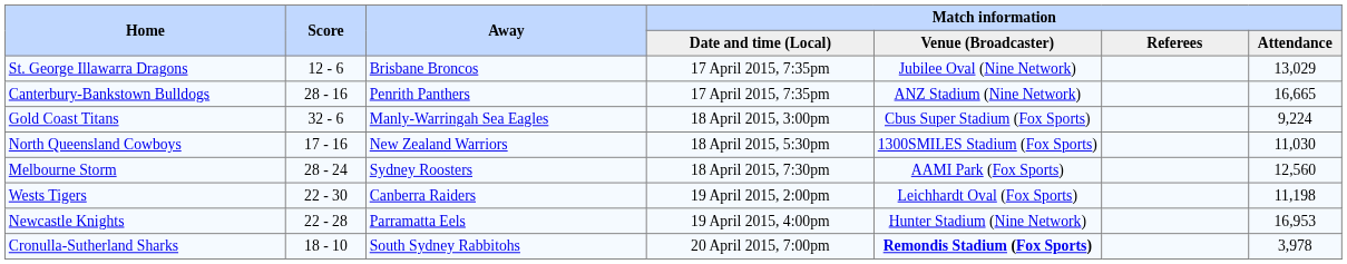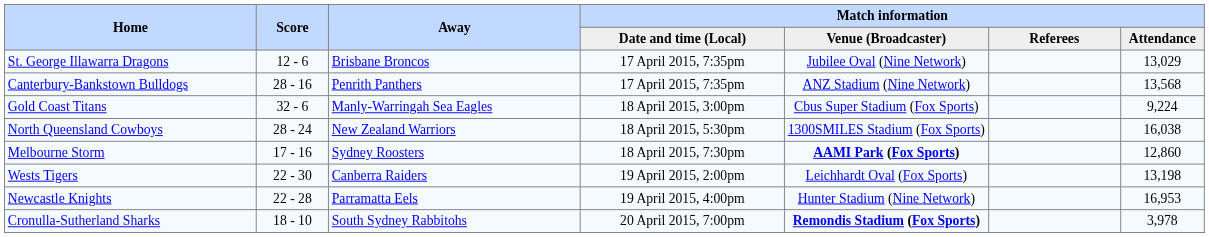Canterbury-Bankstown Bulldogs | Match information / Attendance: 16,665 -> 13,568
North Queensland Cowboys | Score: 17 - 16 -> 28 - 24
North Queensland Cowboys | Match information / Attendance: 11,030 -> 16,038
Melbourne Storm | Score: 28 - 24 -> 17 - 16
Melbourne Storm | Match information / Venue (Broadcaster): normal -> bold
Melbourne Storm | Match information / Attendance: 12,560 -> 12,860
Wests Tigers | Match information / Attendance: 11,198 -> 13,198
